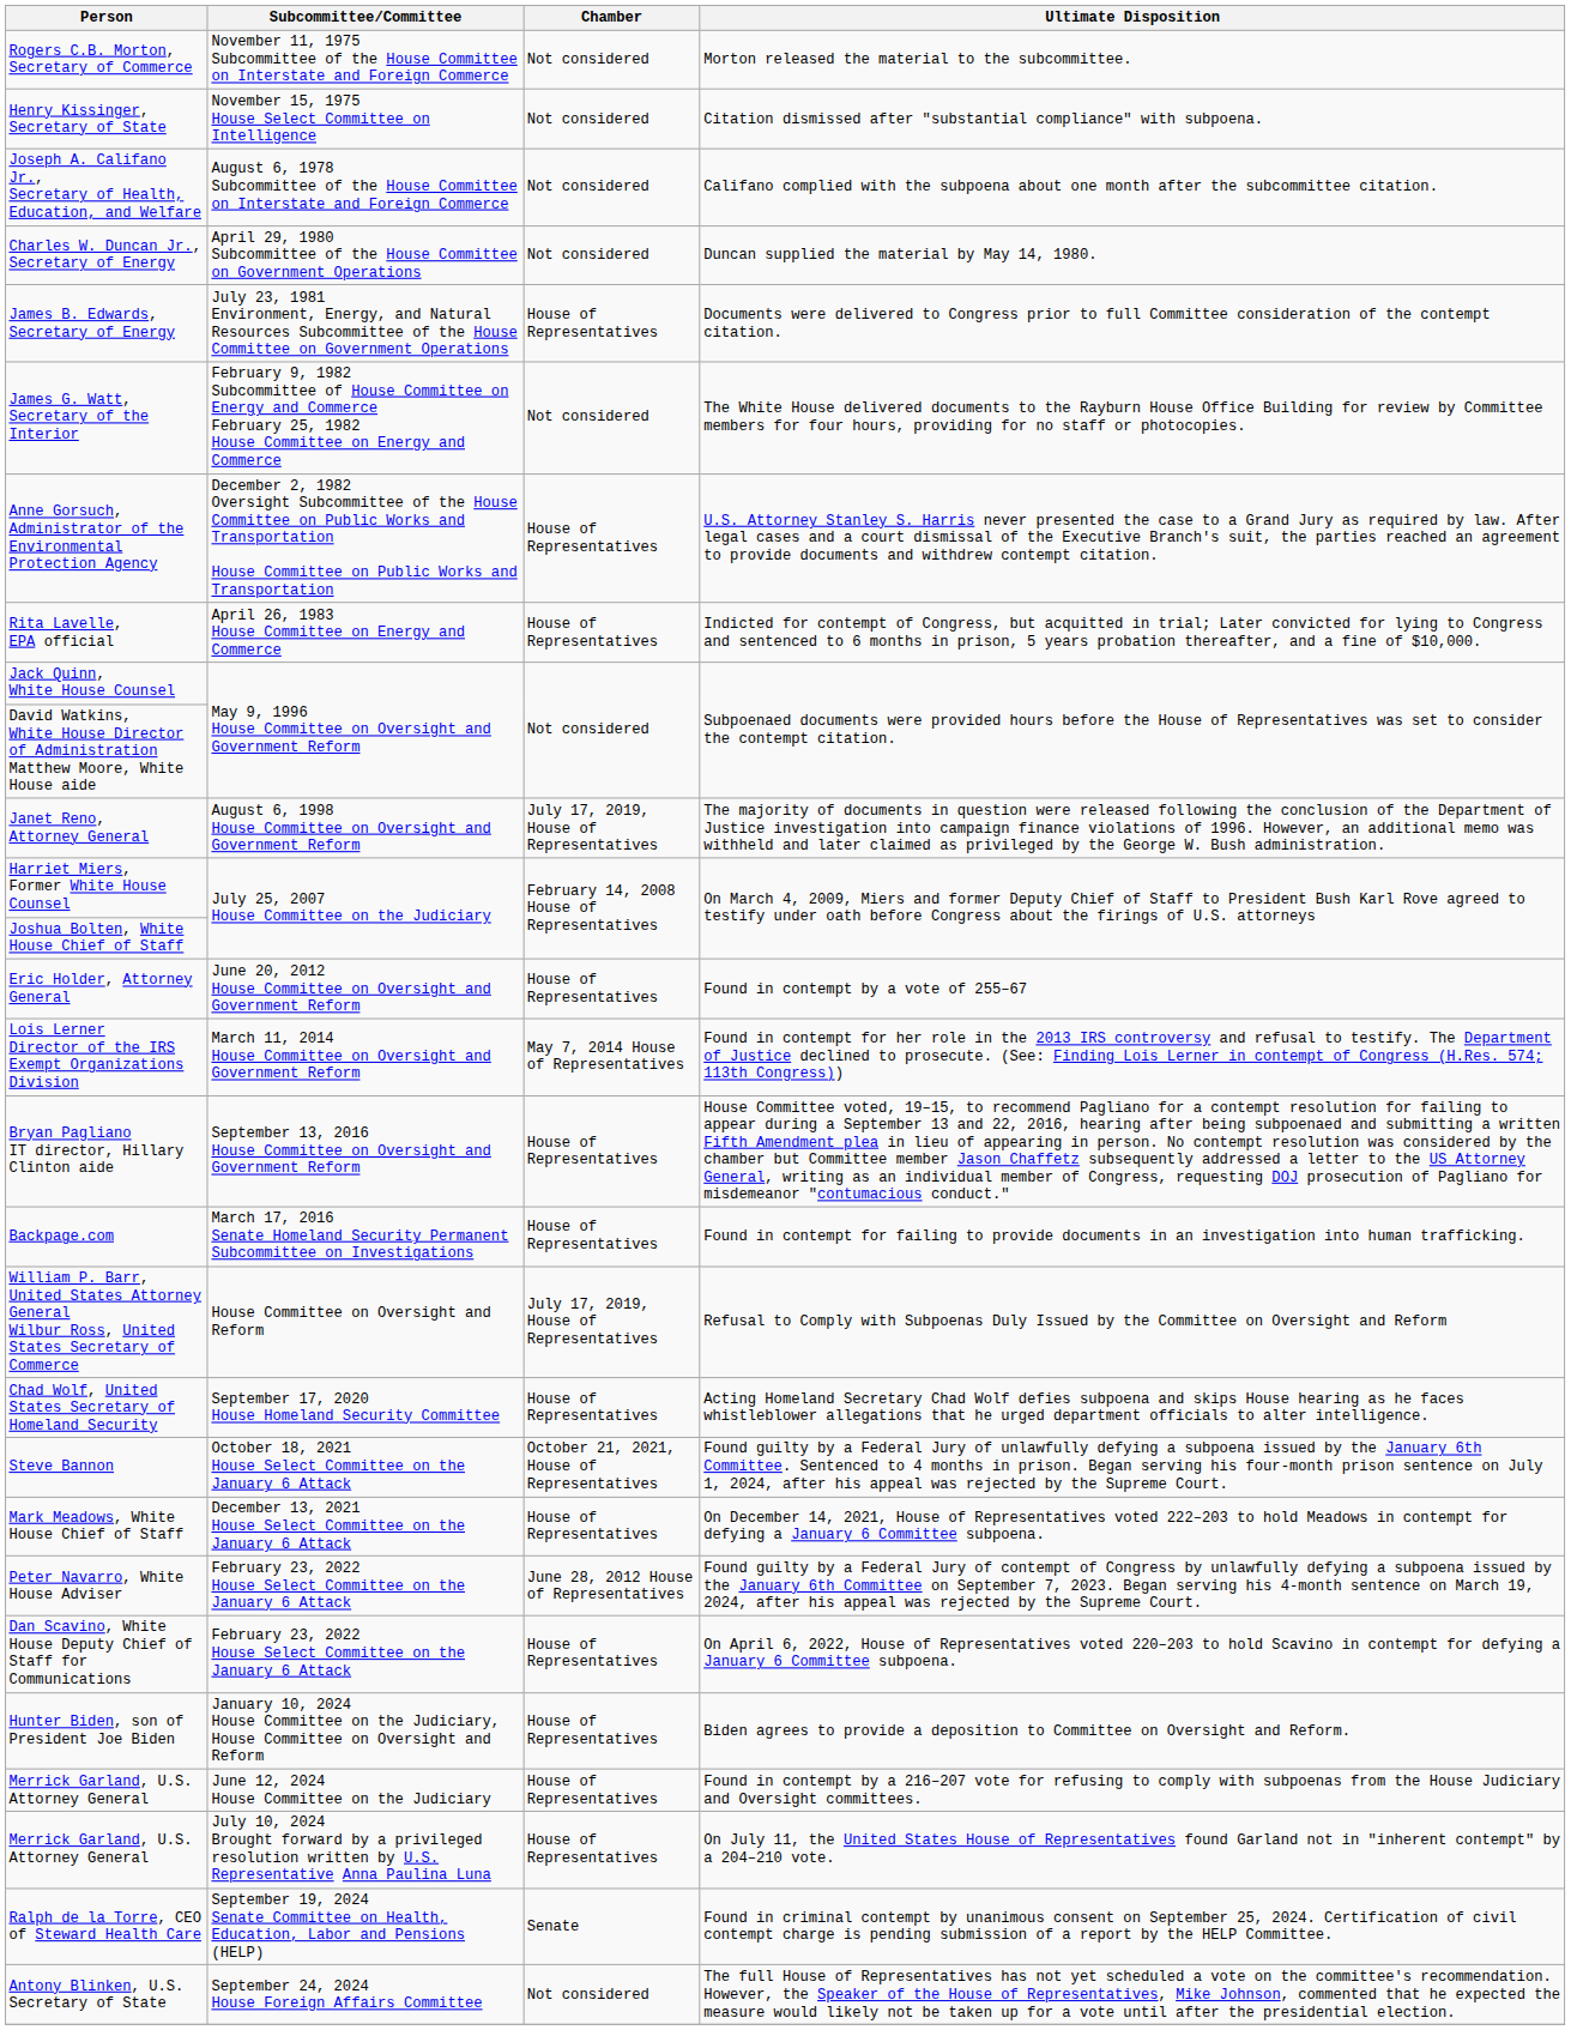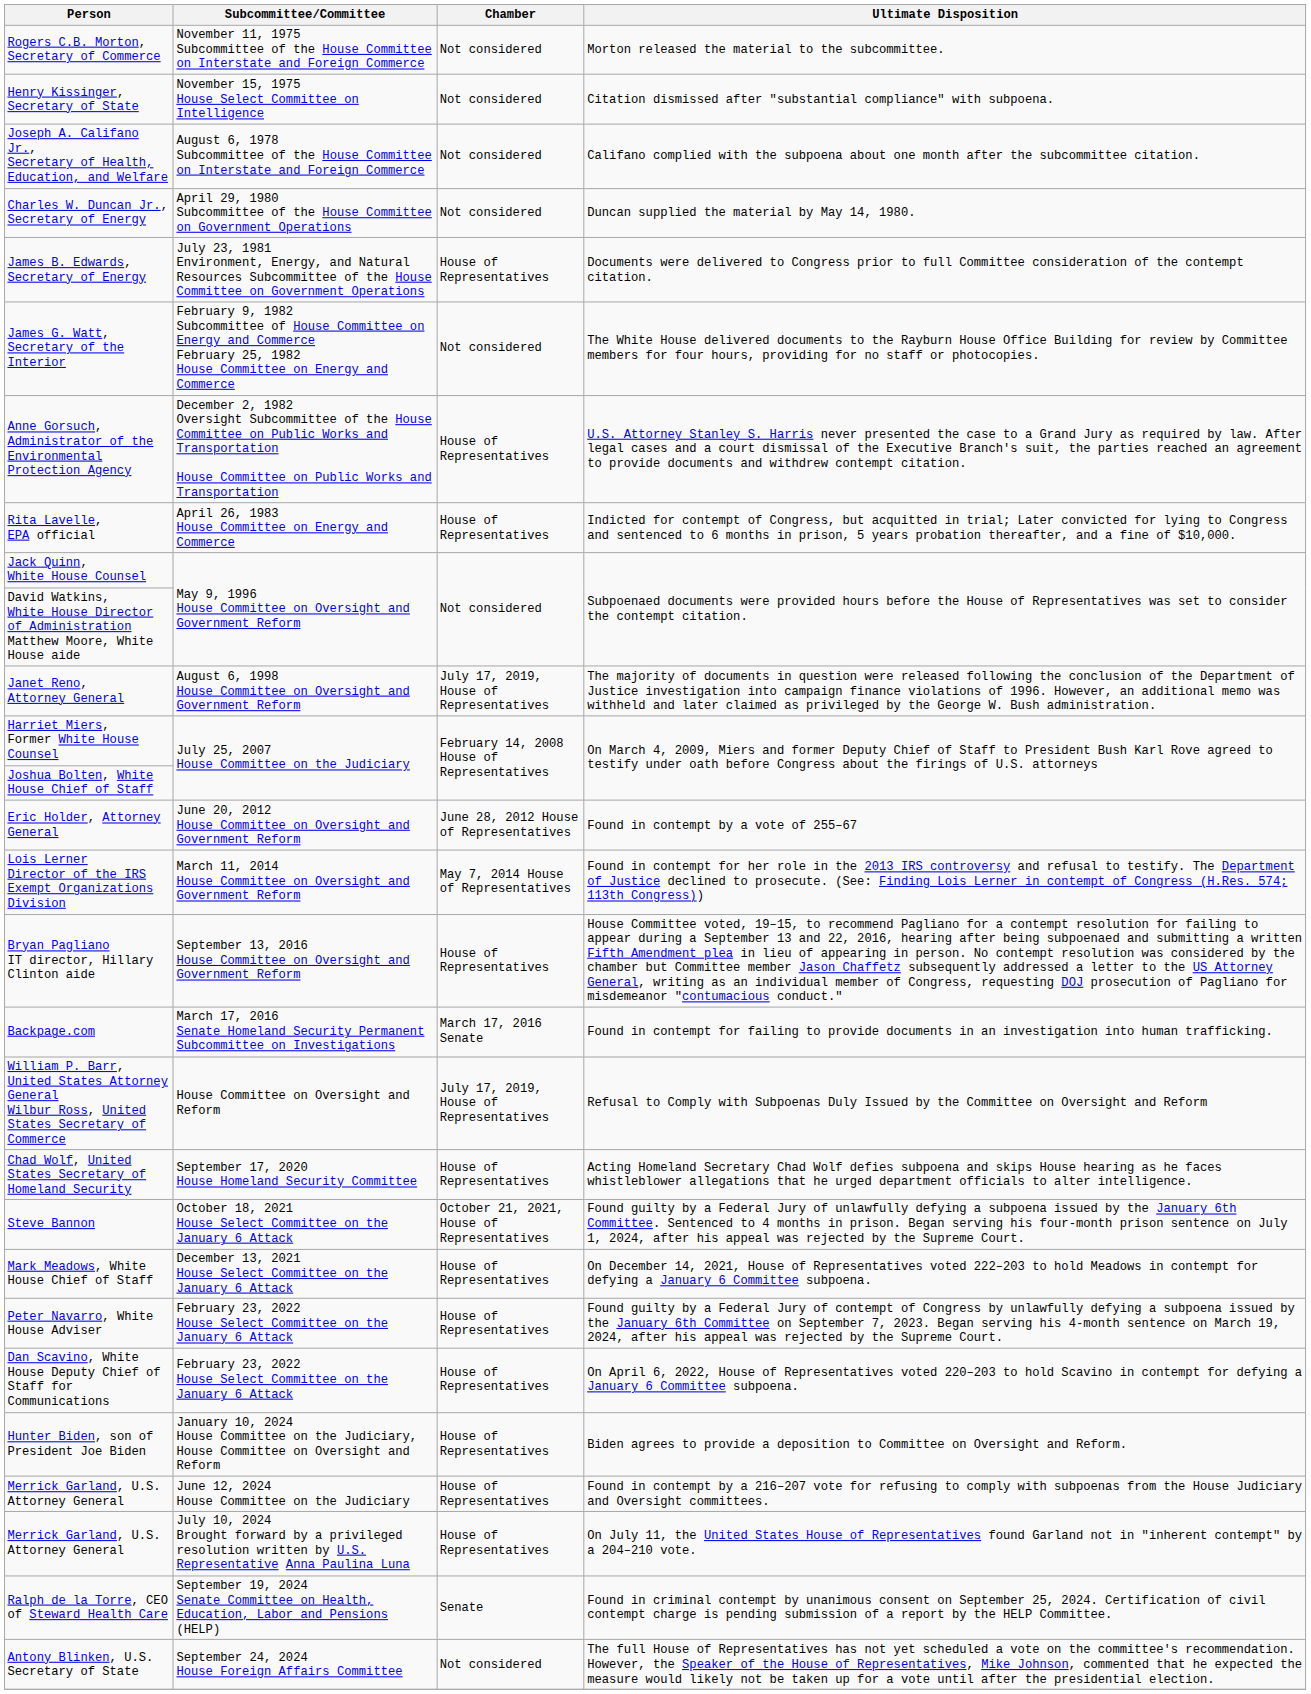Eric Holder, Attorney General | Chamber: House of Representatives -> June 28, 2012 House of Representatives
Backpage.com | Chamber: House of Representatives -> March 17, 2016 Senate
Peter Navarro, White House Adviser | Chamber: June 28, 2012 House of Representatives -> House of Representatives
